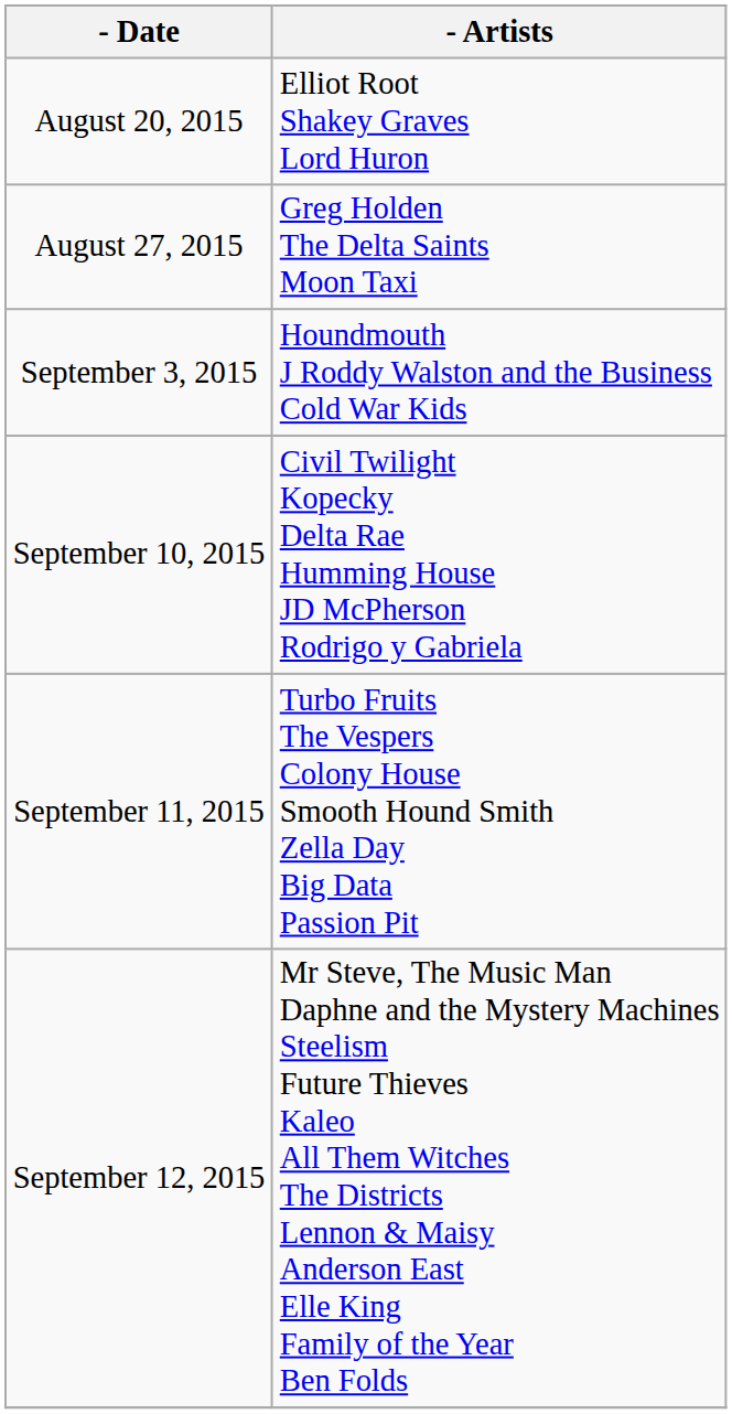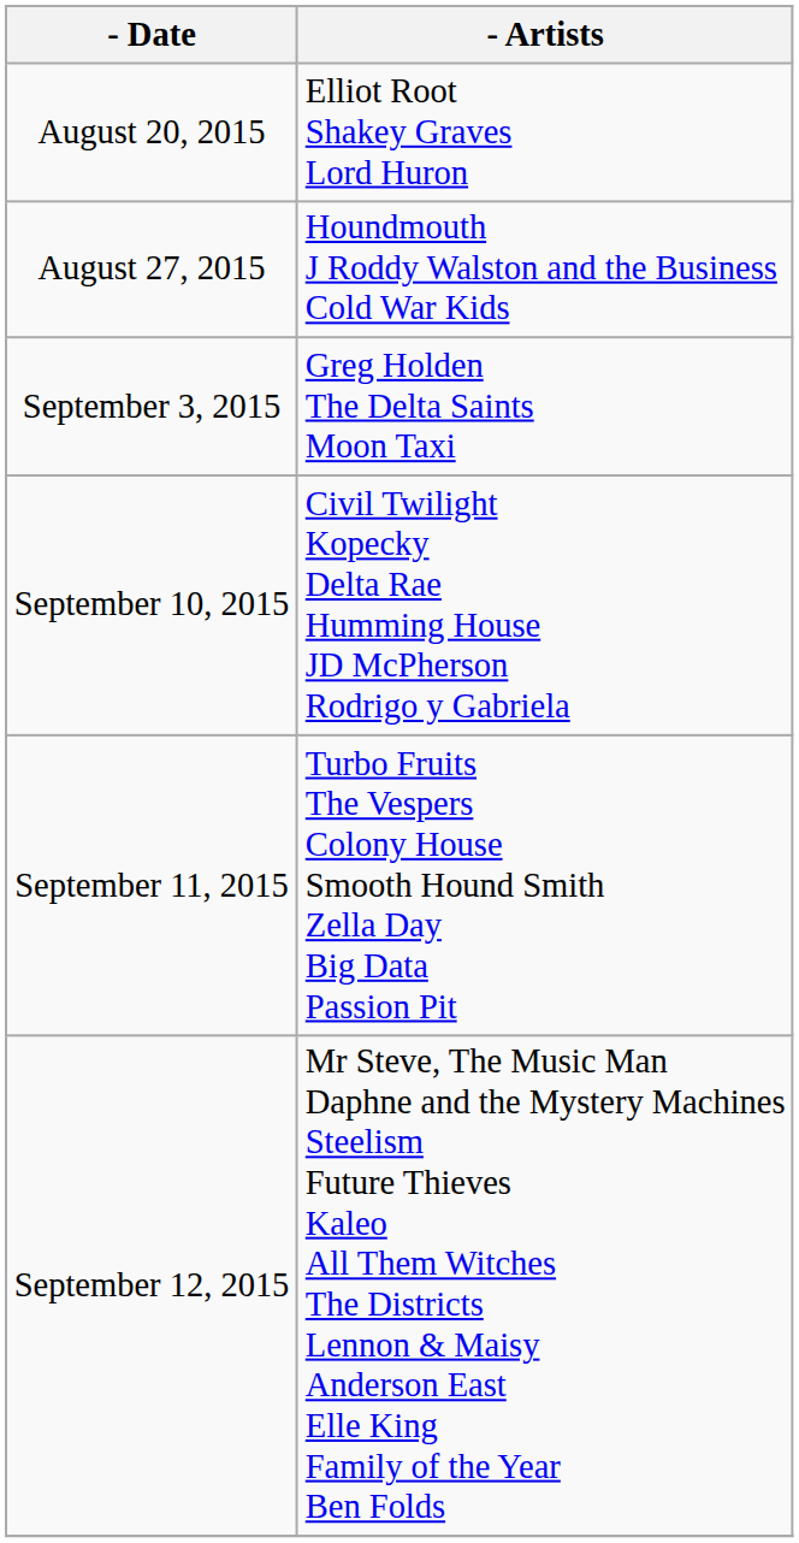August 27, 2015 | - Artists: Greg Holden The Delta Saints Moon Taxi -> Houndmouth J Roddy Walston and the Business Cold War Kids
September 3, 2015 | - Artists: Houndmouth J Roddy Walston and the Business Cold War Kids -> Greg Holden The Delta Saints Moon Taxi
